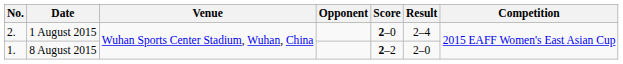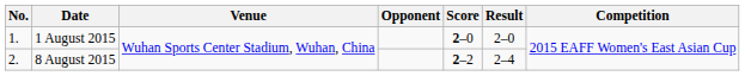1 August 2015 | No.: 2. -> 1.
1 August 2015 | Result: 2–4 -> 2–0
8 August 2015 | No.: 1. -> 2.
8 August 2015 | Result: 2–0 -> 2–4
